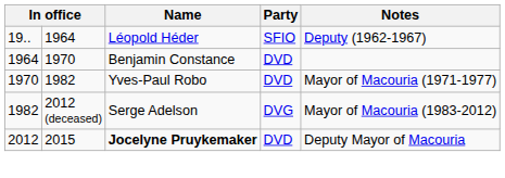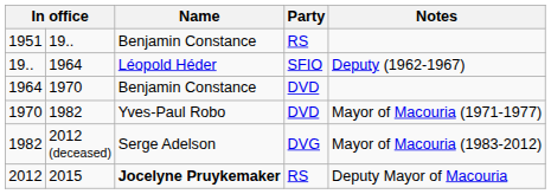+ row: 1951 | 19.. | Benjamin Constance | RS
2012 | Party: DVD -> RS
